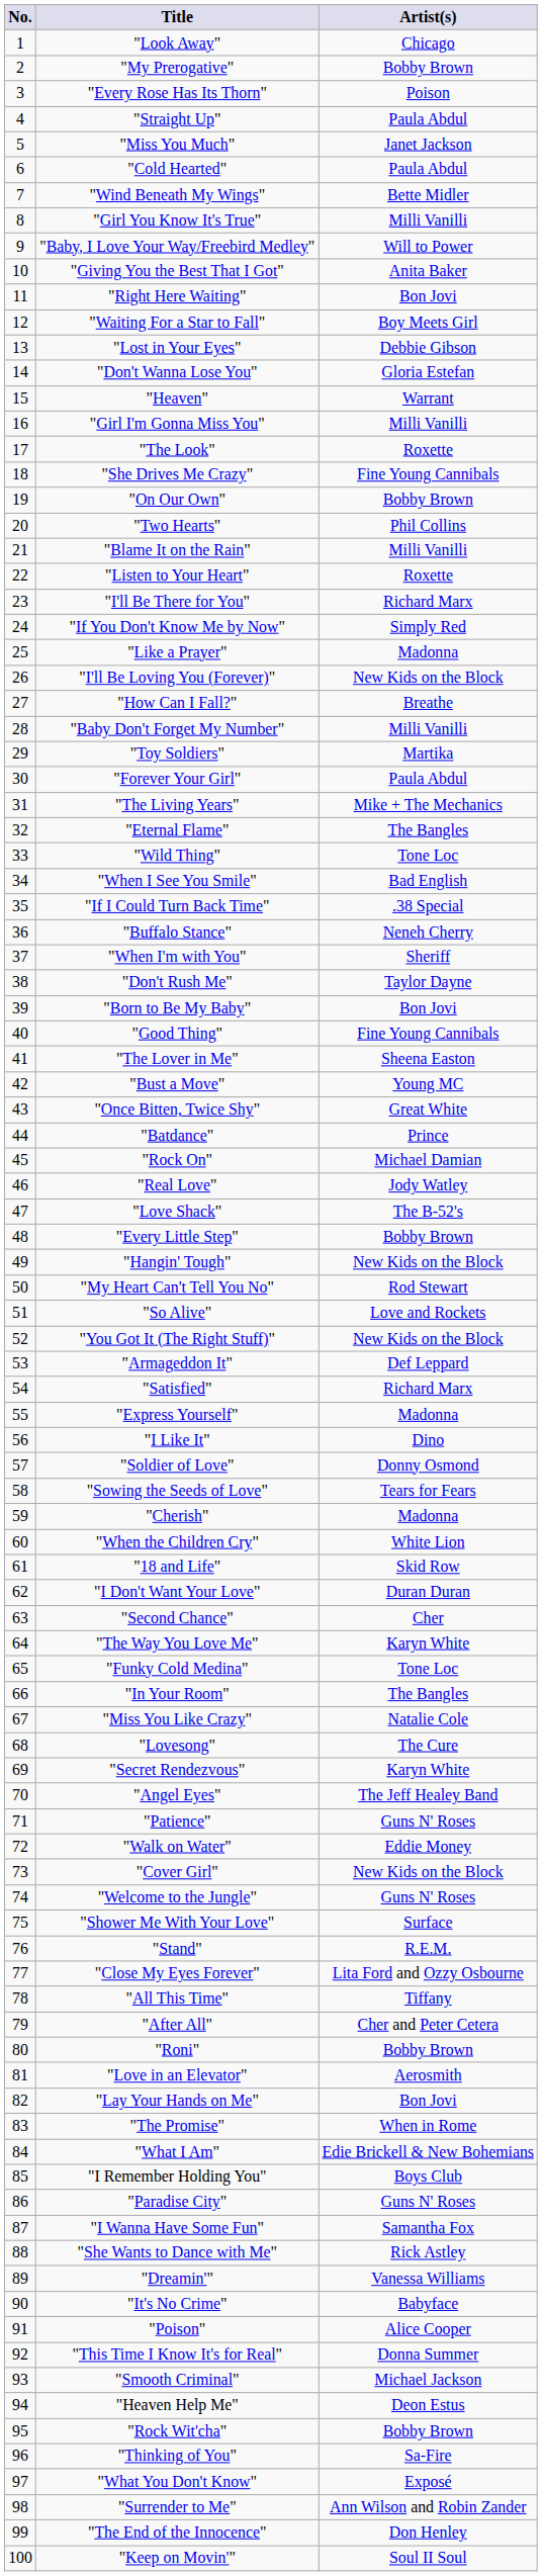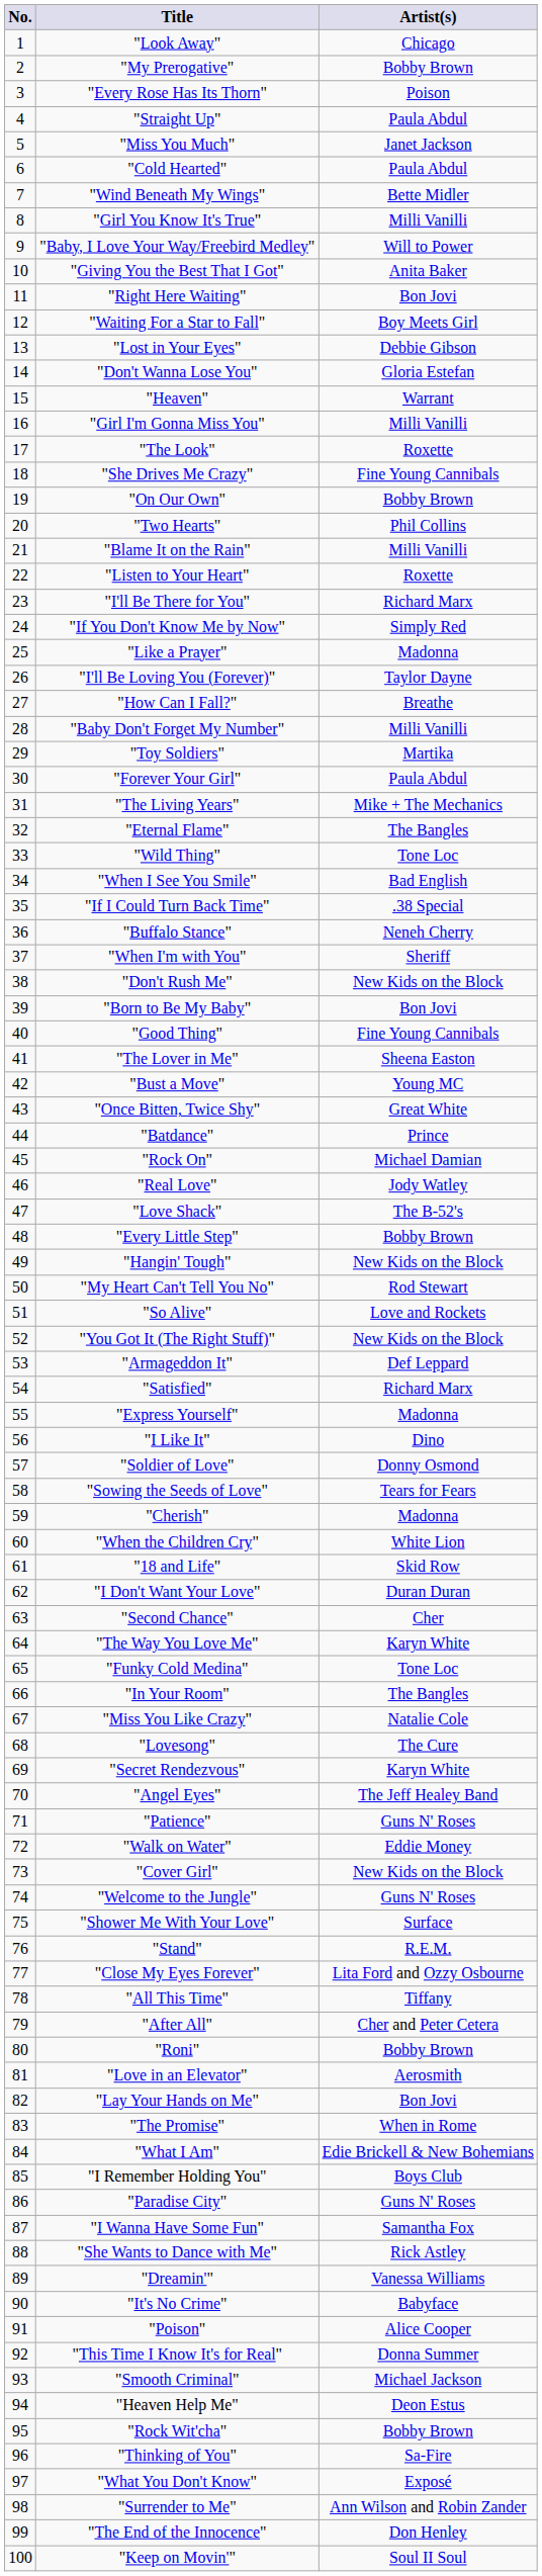"I'll Be Loving You (Forever)" | Artist(s): New Kids on the Block -> Taylor Dayne
"Don't Rush Me" | Artist(s): Taylor Dayne -> New Kids on the Block
